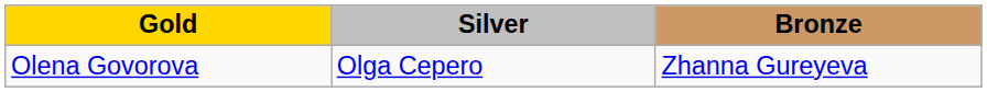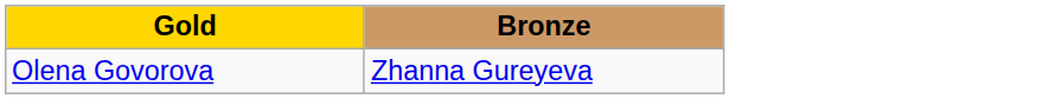- column: Silver | Olga Cepero
